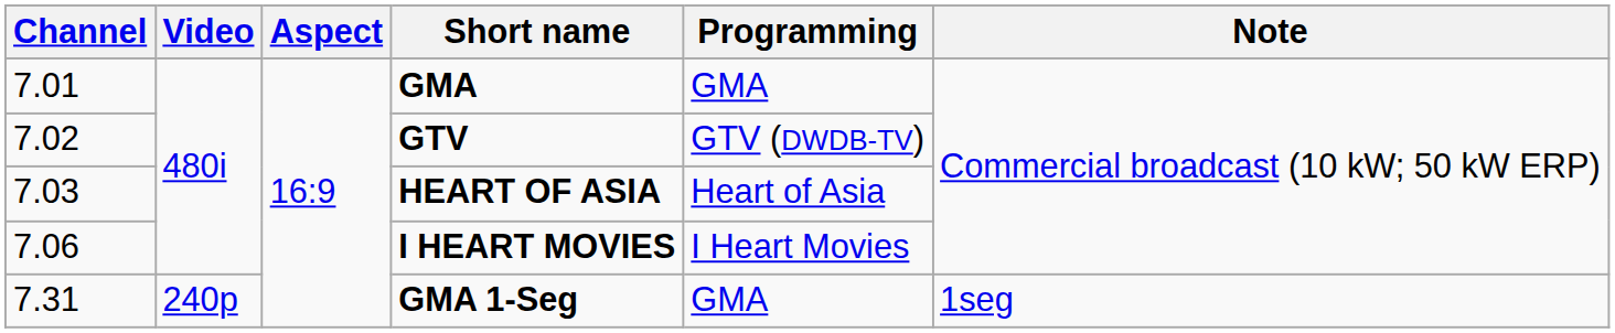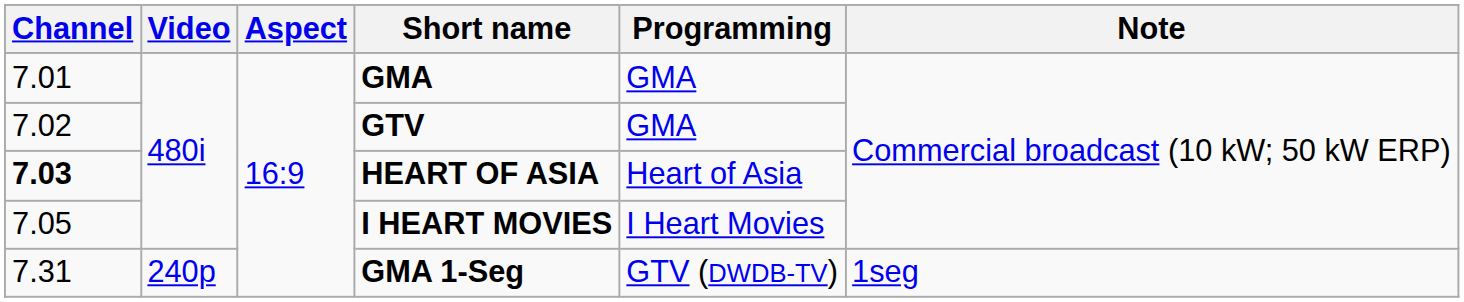GTV | Programming: GTV (DWDB-TV) -> GMA
HEART OF ASIA | Channel: normal -> bold
I HEART MOVIES | Channel: 7.06 -> 7.05
GMA 1-Seg | Programming: GMA -> GTV (DWDB-TV)
